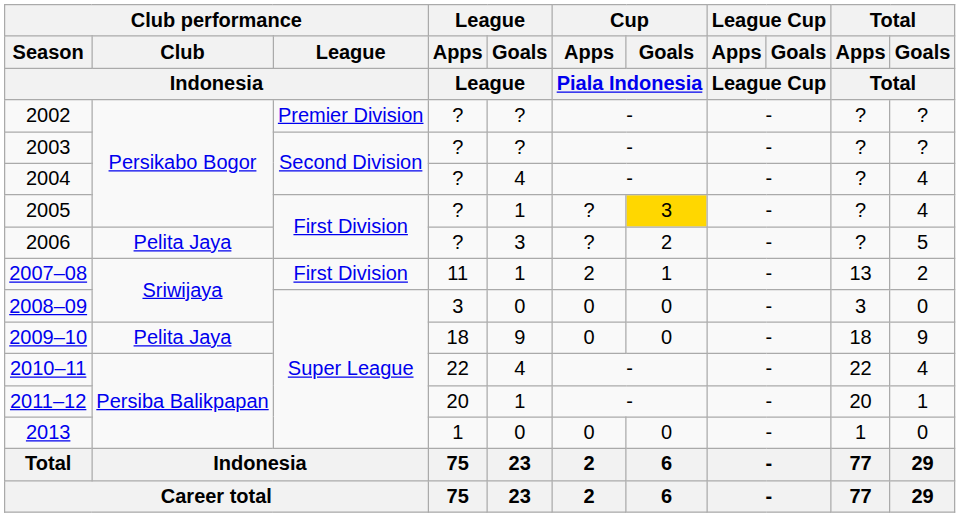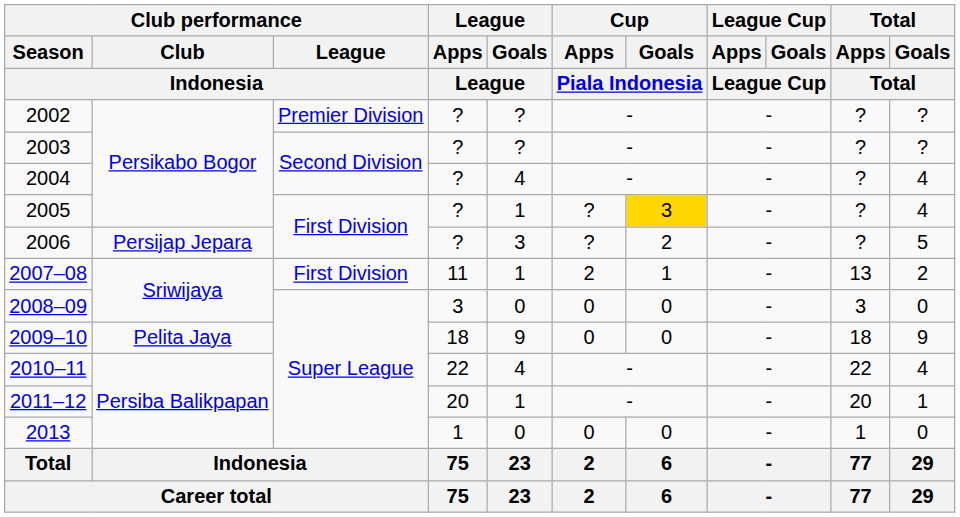2006 | Club performance / Club / Indonesia: Pelita Jaya -> Persijap Jepara
